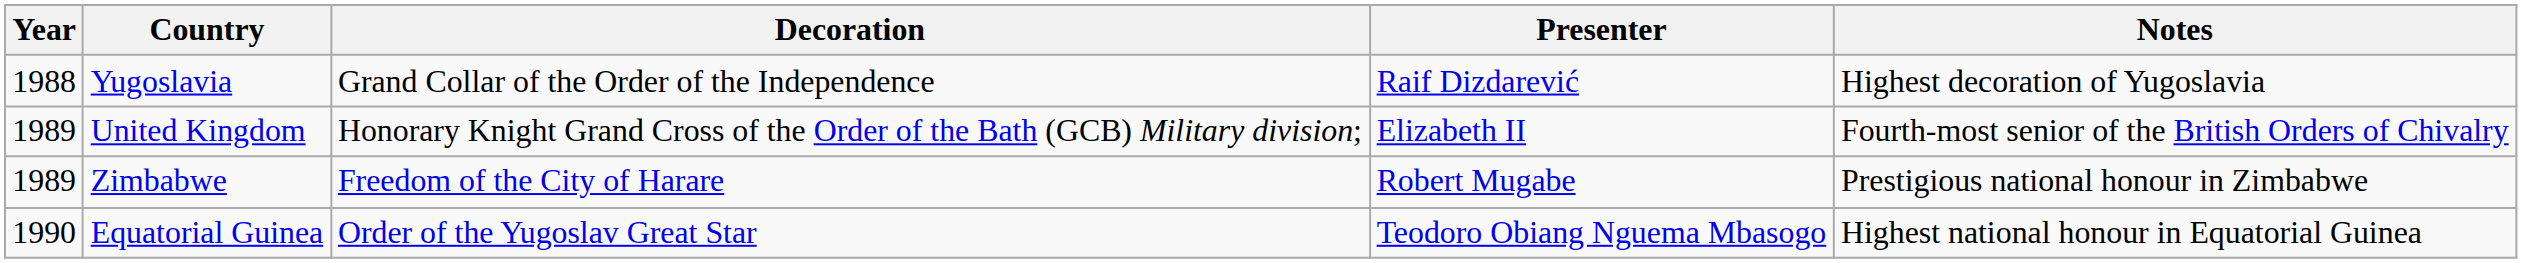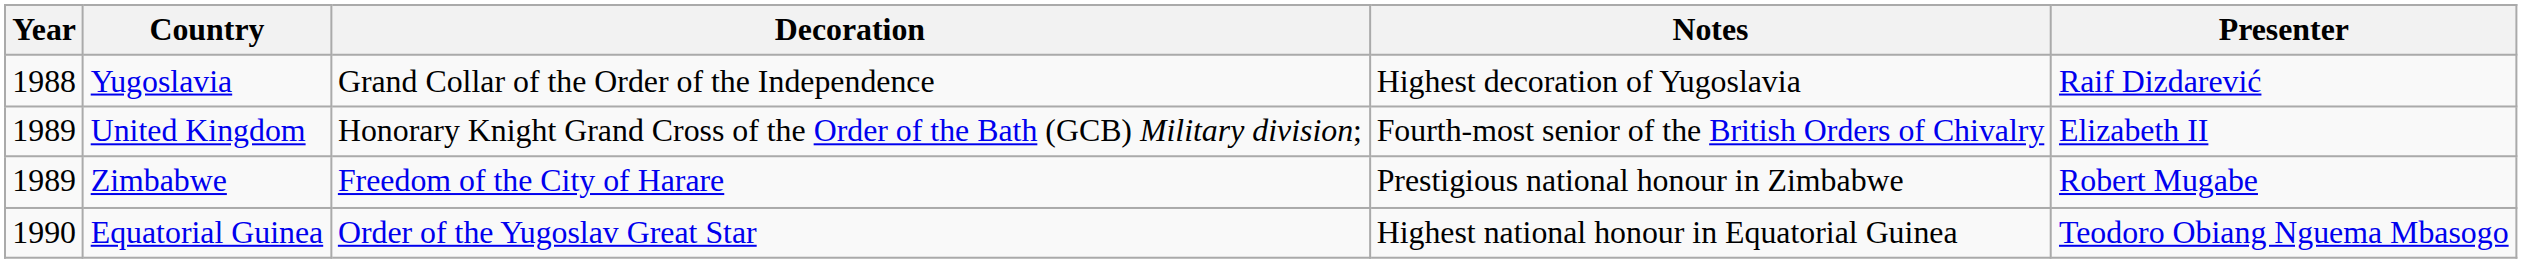columns swapped: Presenter <-> Notes
